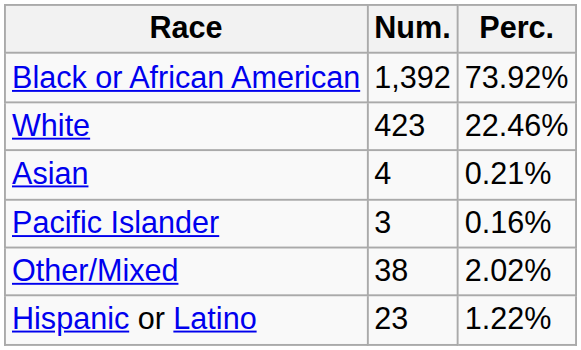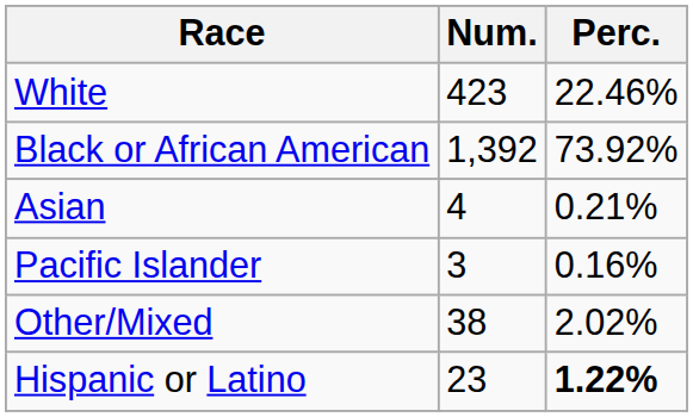rows swapped: White <-> Black or African American
Hispanic or Latino | Perc.: normal -> bold
